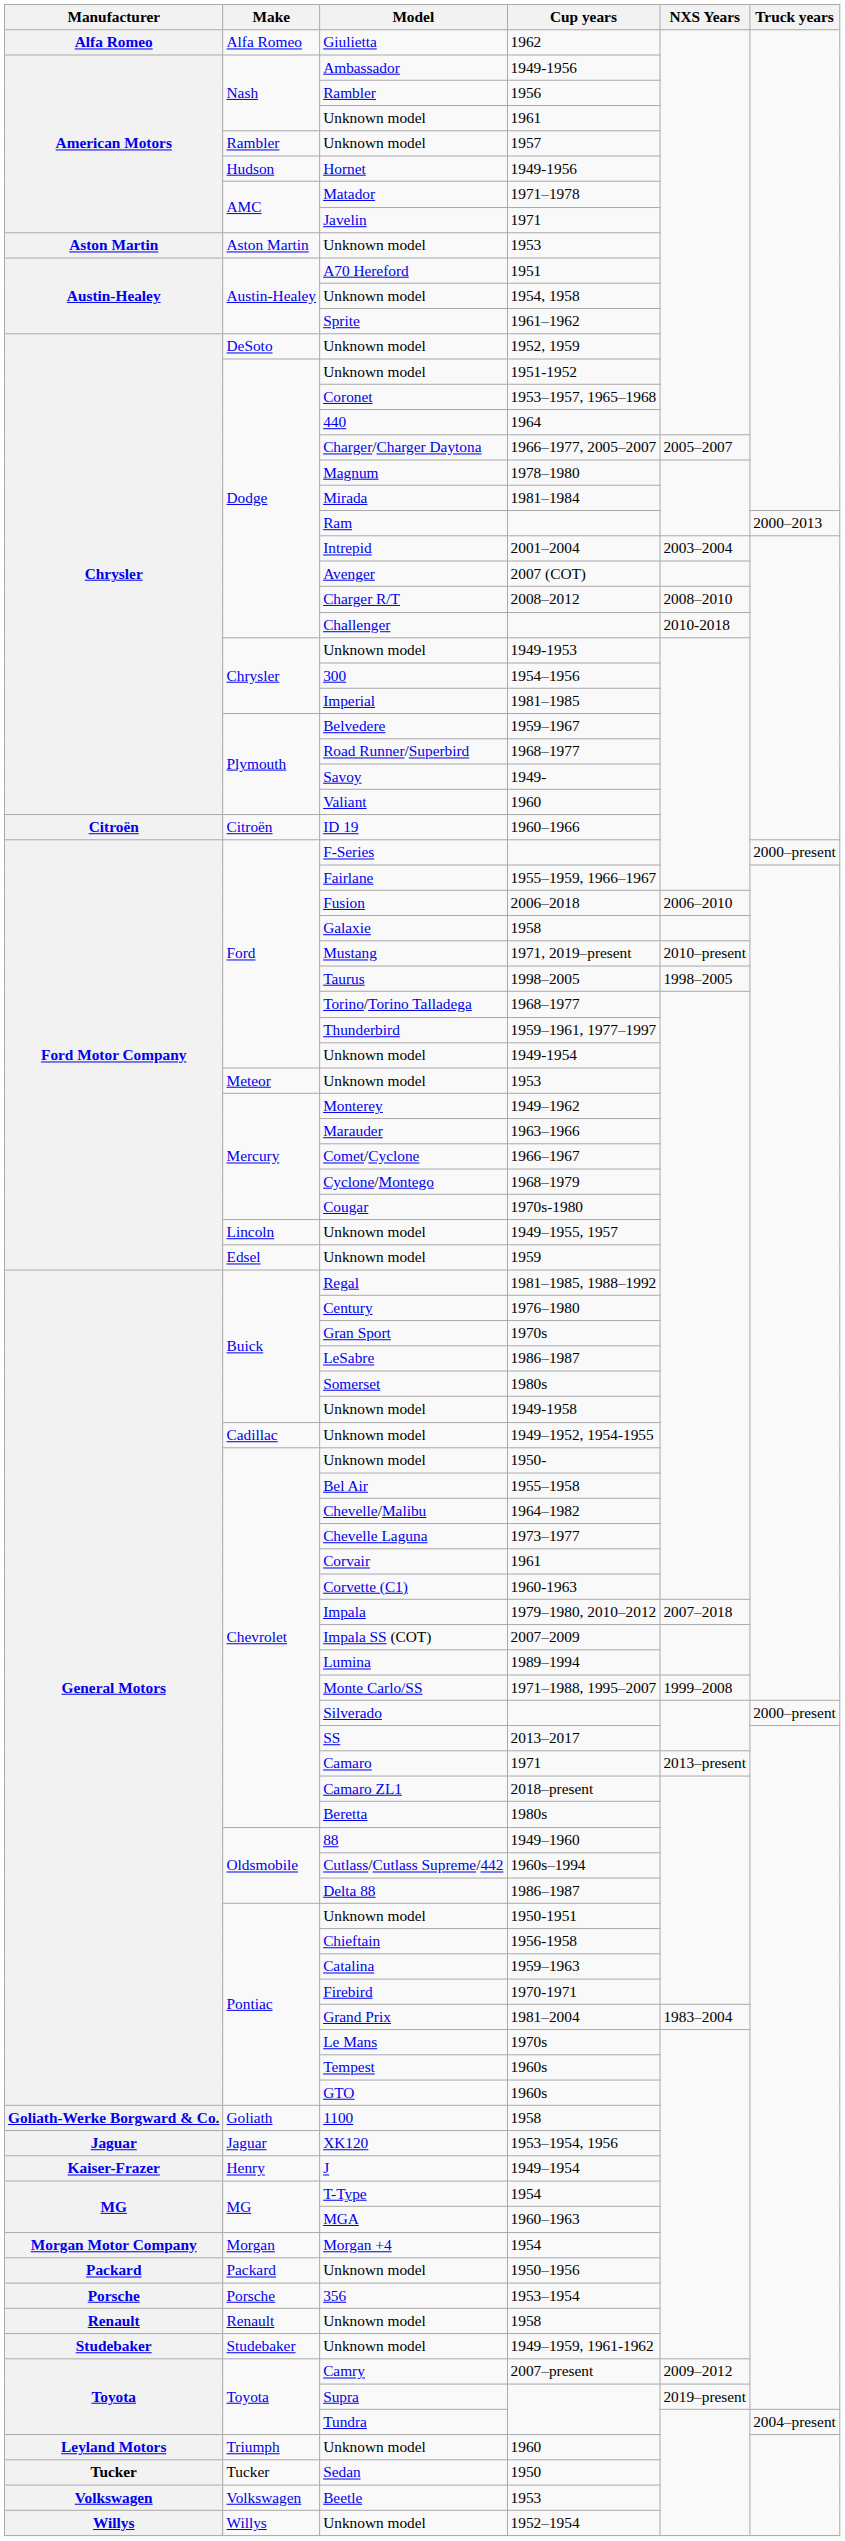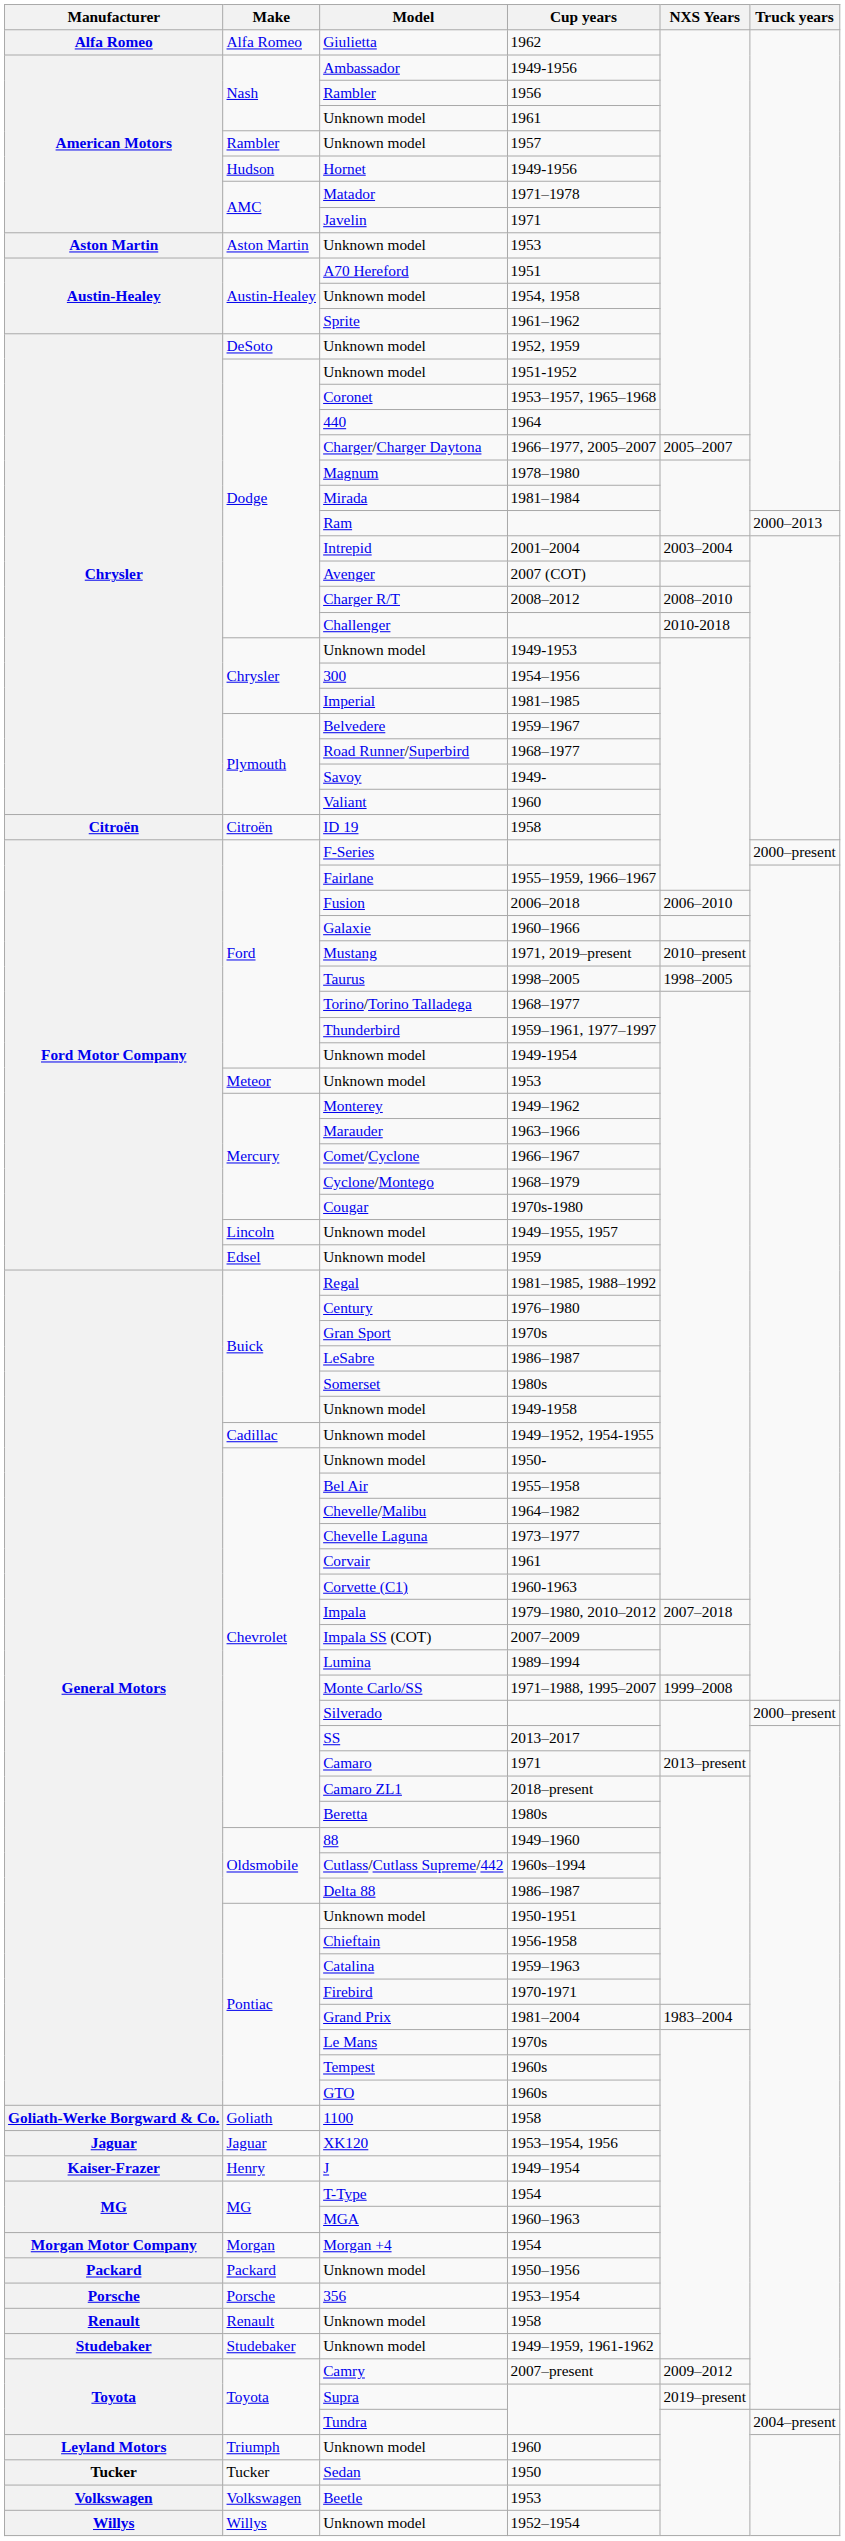ID 19 | Cup years: 1960–1966 -> 1958
Galaxie | Cup years: 1958 -> 1960–1966
